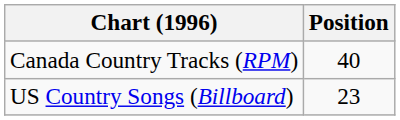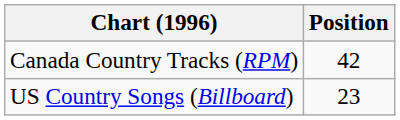Canada Country Tracks (RPM) | Position: 40 -> 42
